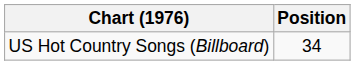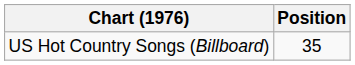US Hot Country Songs (Billboard) | Position: 34 -> 35
